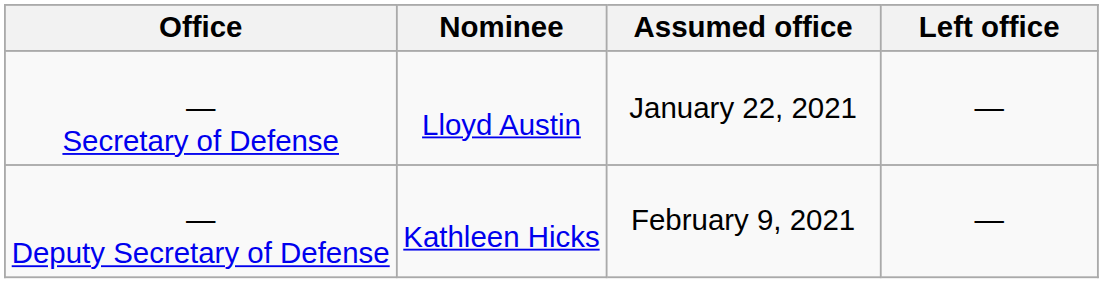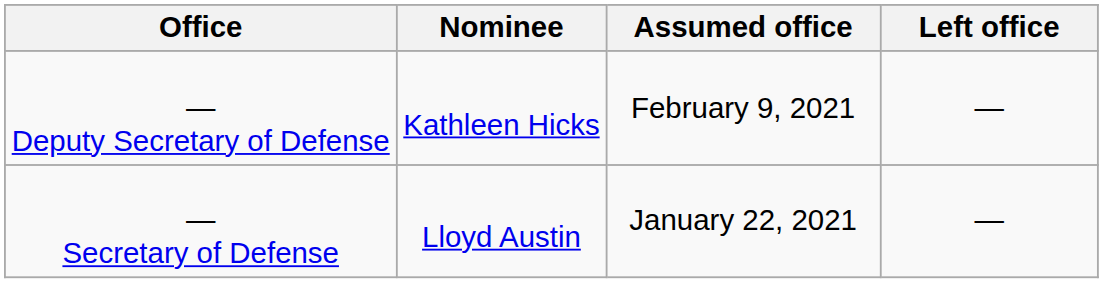rows swapped: — Secretary of Defense <-> — Deputy Secretary of Defense
